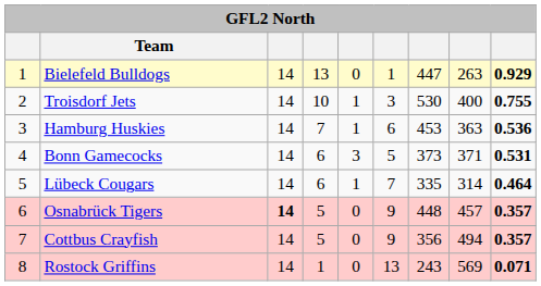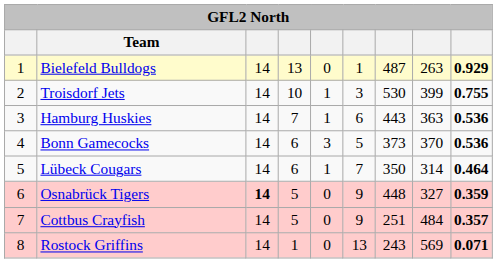Bielefeld Bulldogs | column 7: 447 -> 487
Troisdorf Jets | column 8: 400 -> 399
Hamburg Huskies | column 7: 453 -> 443
Bonn Gamecocks | column 8: 371 -> 370
Bonn Gamecocks | column 9: 0.531 -> 0.536
Lübeck Cougars | column 7: 335 -> 350
Osnabrück Tigers | column 8: 457 -> 327
Osnabrück Tigers | column 9: 0.357 -> 0.359
Cottbus Crayfish | column 7: 356 -> 251
Cottbus Crayfish | column 8: 494 -> 484
